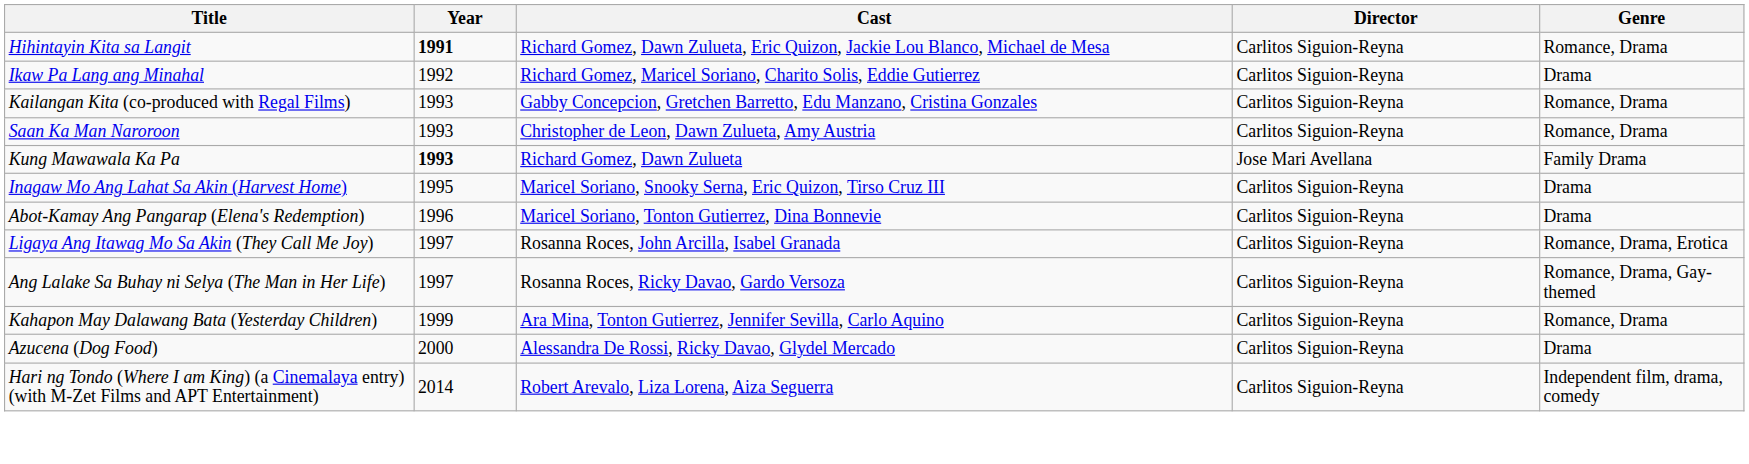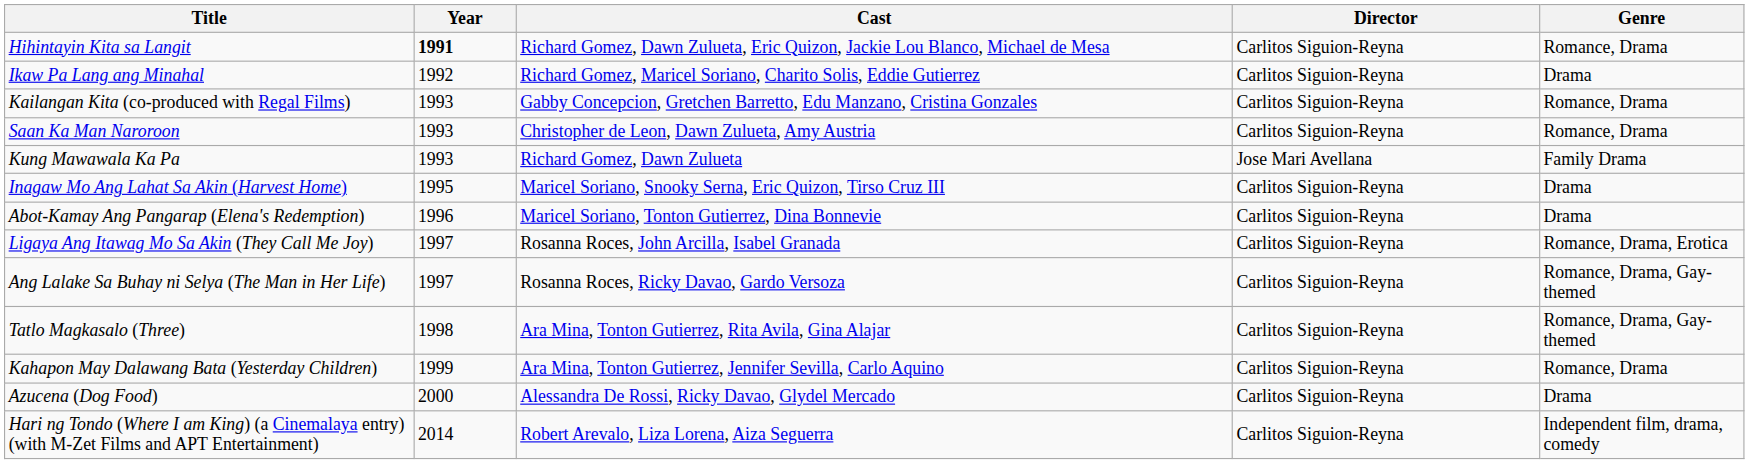Kung Mawawala Ka Pa | Year: bold -> normal
+ row: Tatlo Magkasalo (Three) | 1998 | Ara Mina, Tonton Gutierrez, Rita Avila, Gina Alajar | Carlitos Siguion-Reyna | Romance, Drama, Gay-themed
